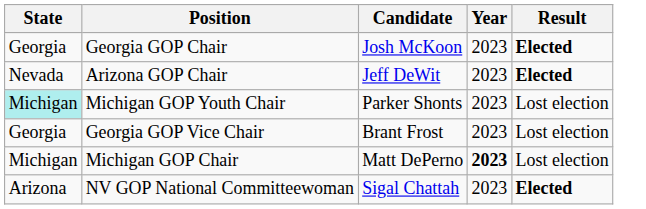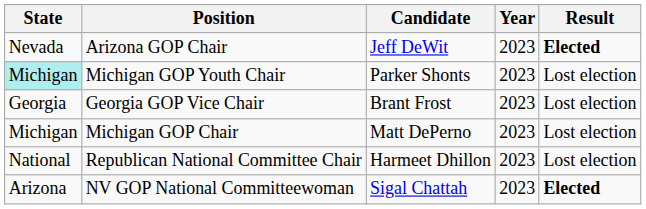- row: Georgia | Georgia GOP Chair | Josh McKoon | 2023 | Elected
Michigan GOP Chair | Year: bold -> normal
+ row: National | Republican National Committee Chair | Harmeet Dhillon | 2023 | Lost election
